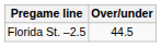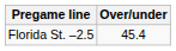Florida St. –2.5 | Over/under: 44.5 -> 45.4
